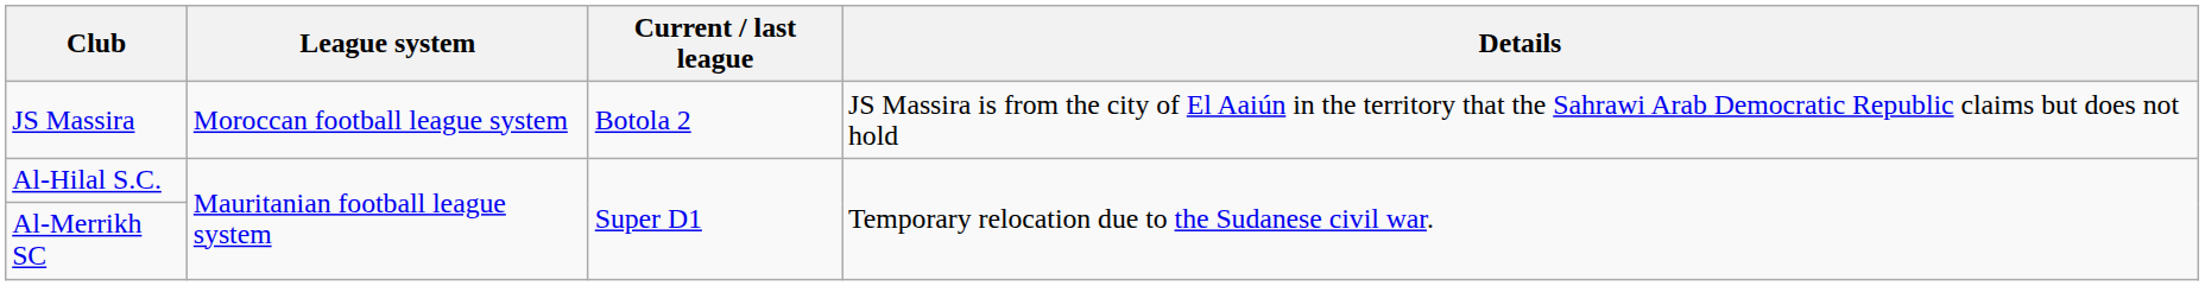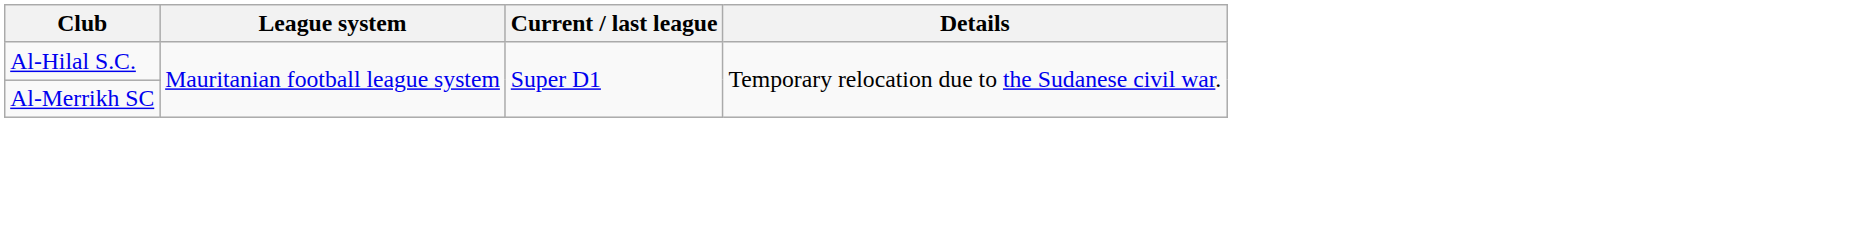- row: JS Massira | Moroccan football league system | Botola 2 | JS Massira is from the city of El Aaiún in the territory that the Sahrawi Arab Democratic Republic claims but does not hold
